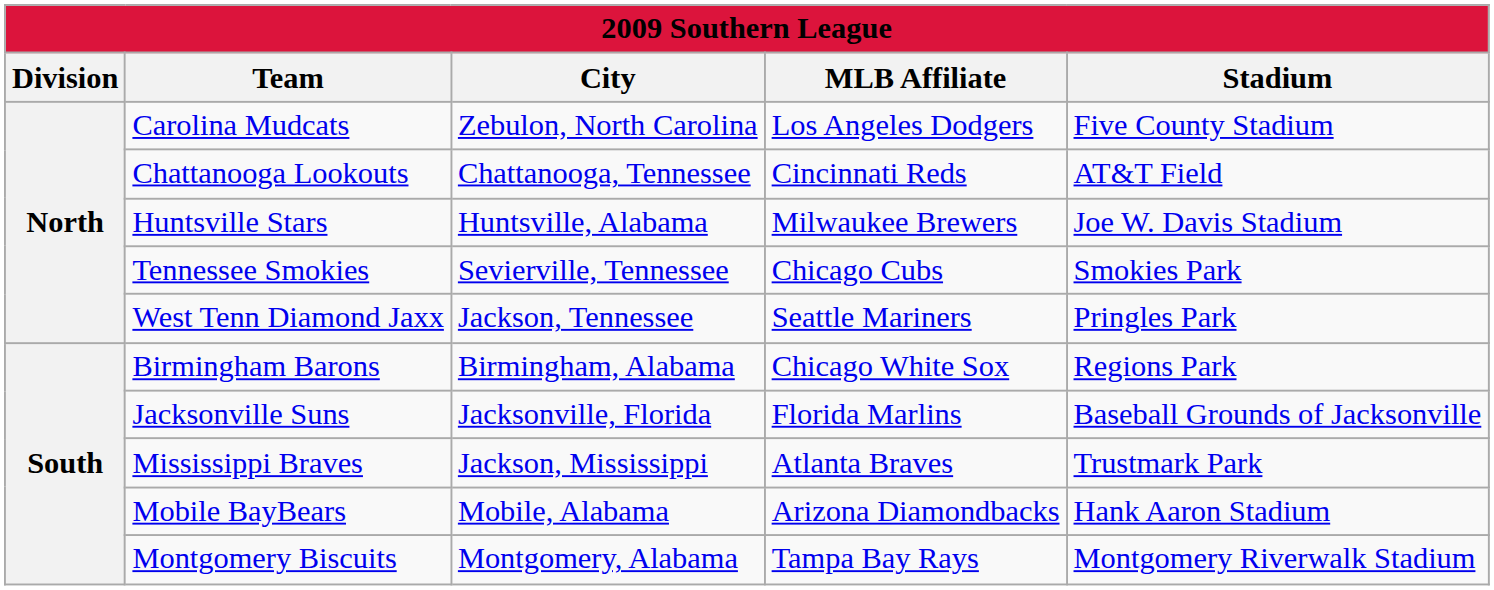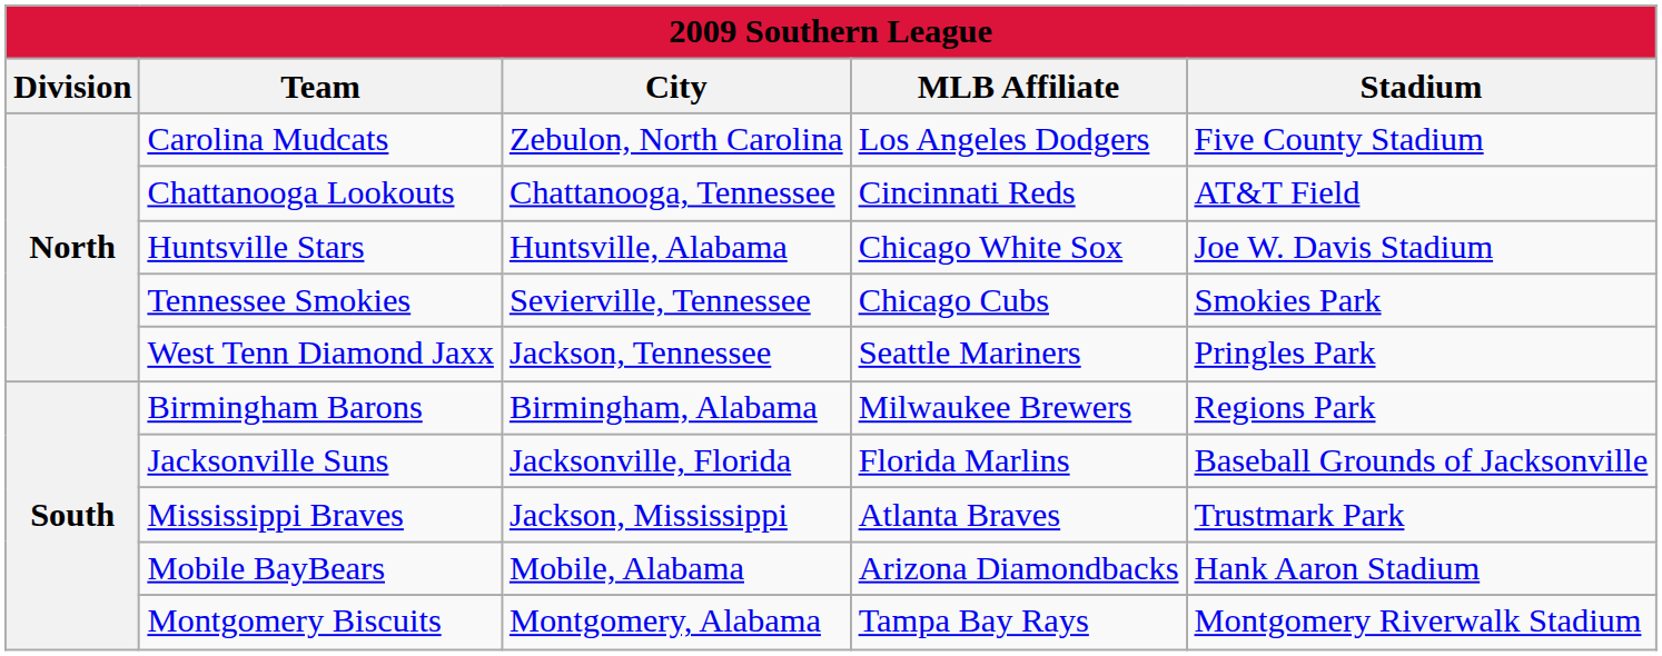Huntsville Stars | MLB Affiliate: Milwaukee Brewers -> Chicago White Sox
Birmingham Barons | MLB Affiliate: Chicago White Sox -> Milwaukee Brewers
